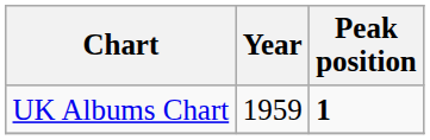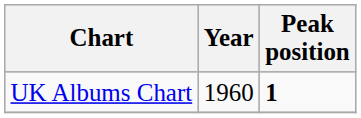UK Albums Chart | Year: 1959 -> 1960
